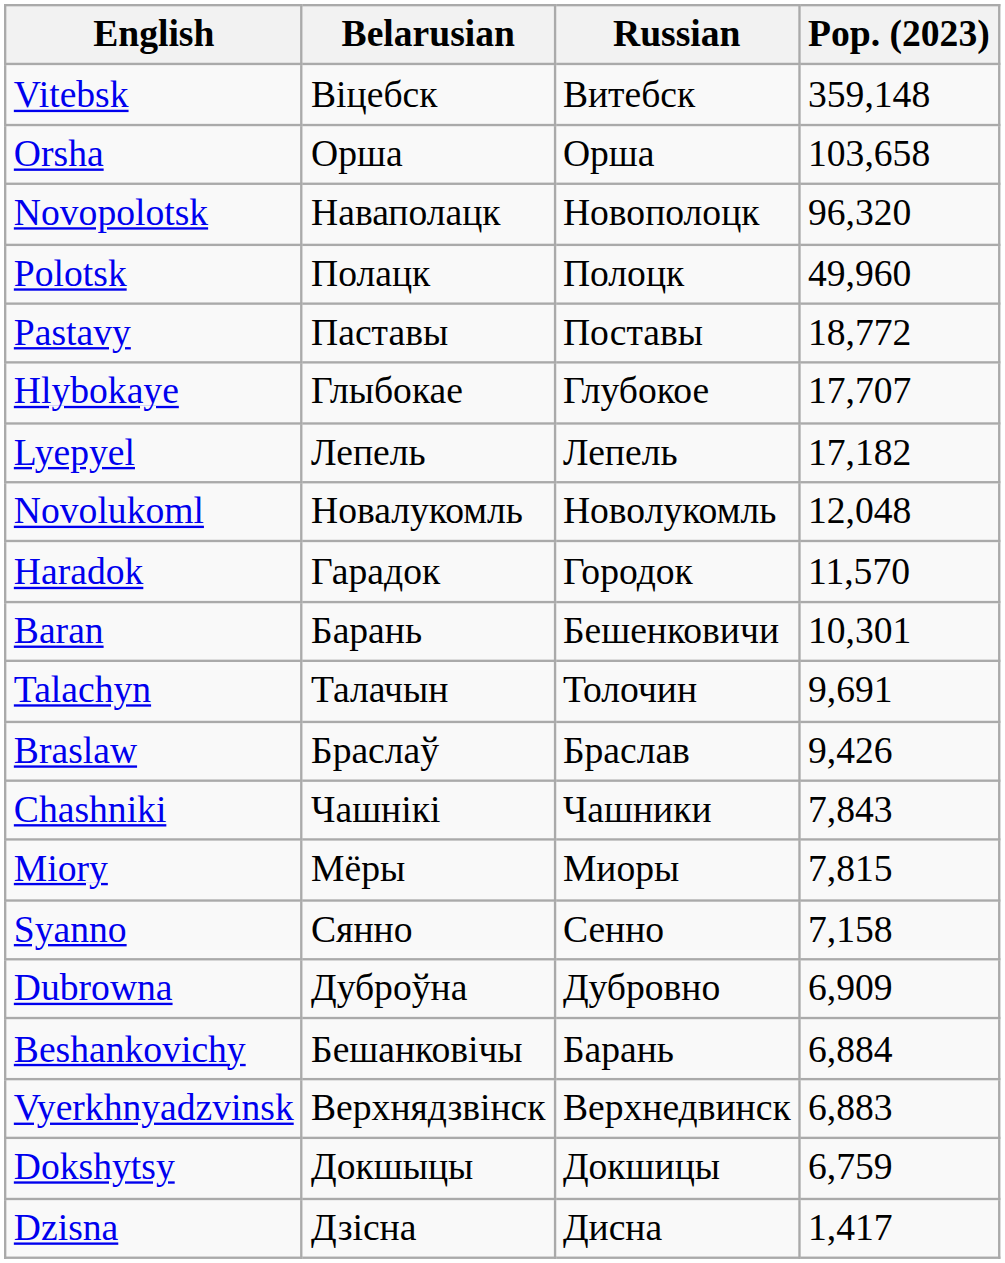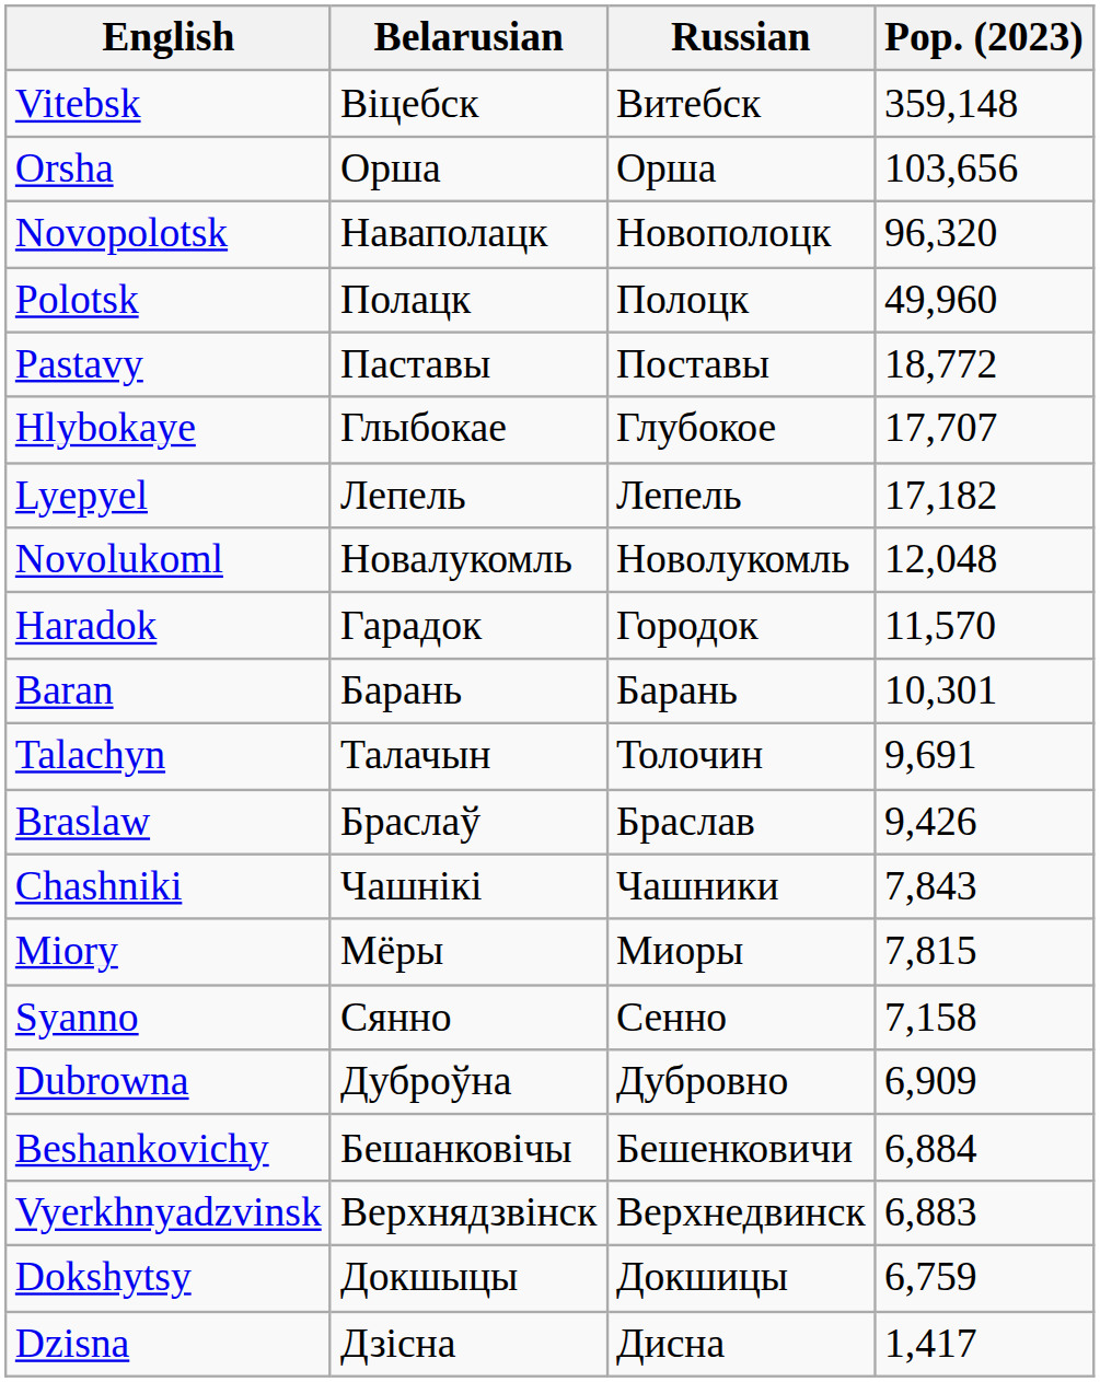Orsha | Pop. (2023): 103,658 -> 103,656
Baran | Russian: Бешенковичи -> Барань
Beshankovichy | Russian: Барань -> Бешенковичи
